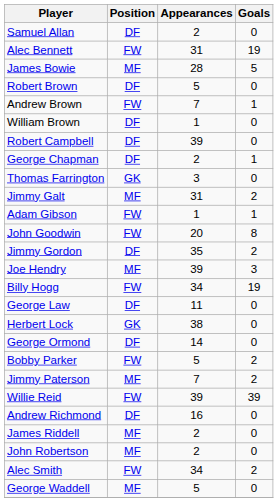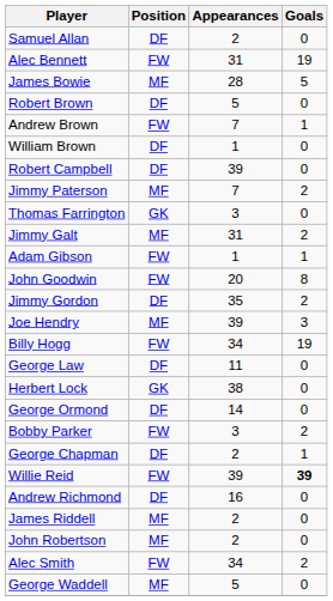rows swapped: George Chapman <-> Jimmy Paterson
Bobby Parker | Appearances: 5 -> 3
Willie Reid | Goals: normal -> bold
